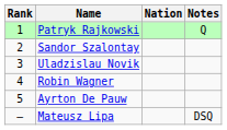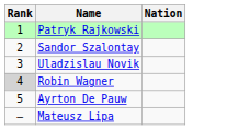- column: Notes | Q | DSQ
Robin Wagner | Rank: no background -> lightgrey background
